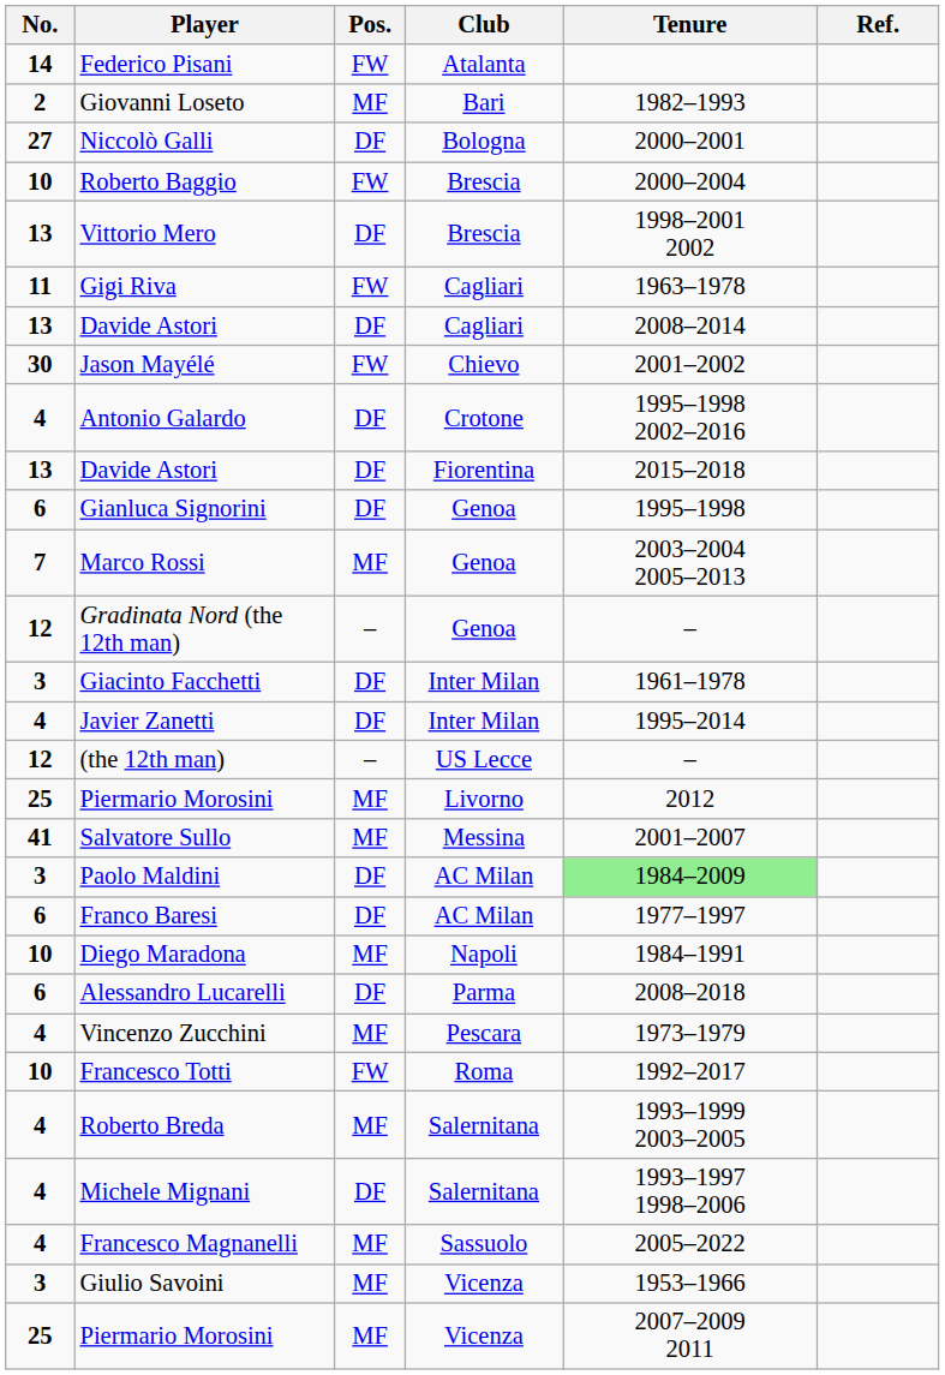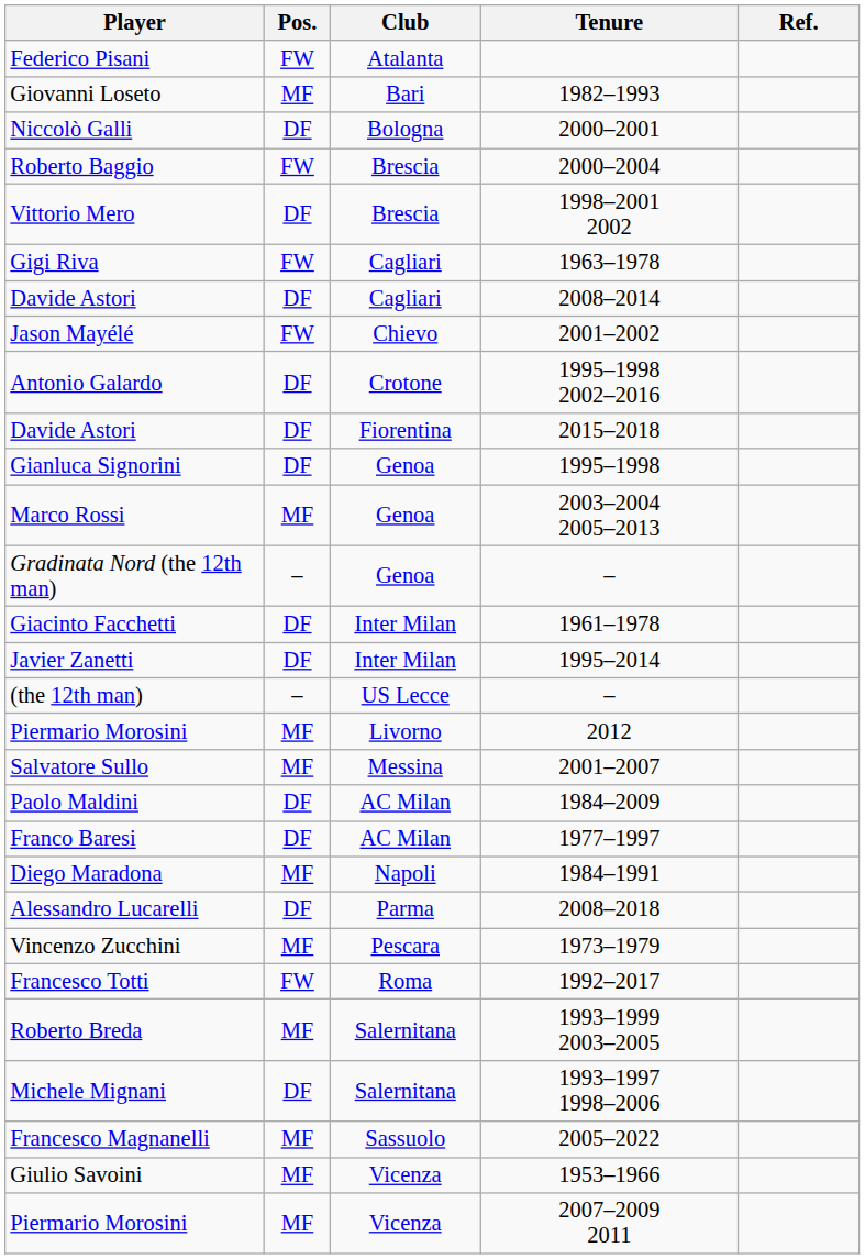- column: No. | 14 | 2 | 27 | 10 | 13 | 11 | 13 | 30 | 4 | 13 | 6 | 7 | 12 | 3 | 4 | 12 | 25 | 41 | 3 | 6 | 10 | 6 | 4 | 10 | 4 | 4 | 4 | 3 | 25
Paolo Maldini | Tenure: lightgreen background -> no background
